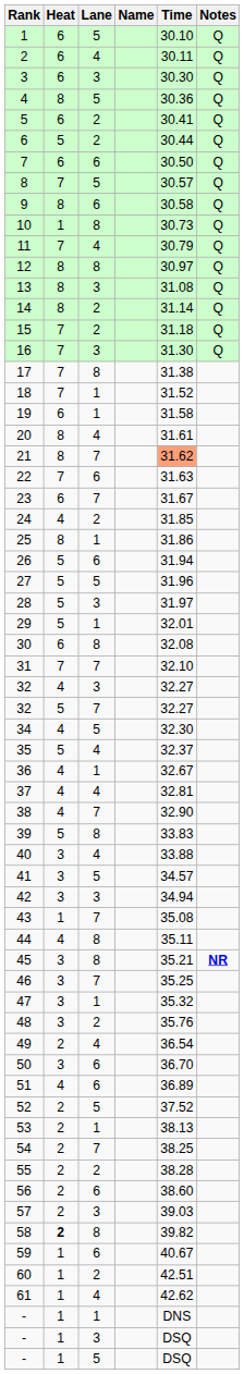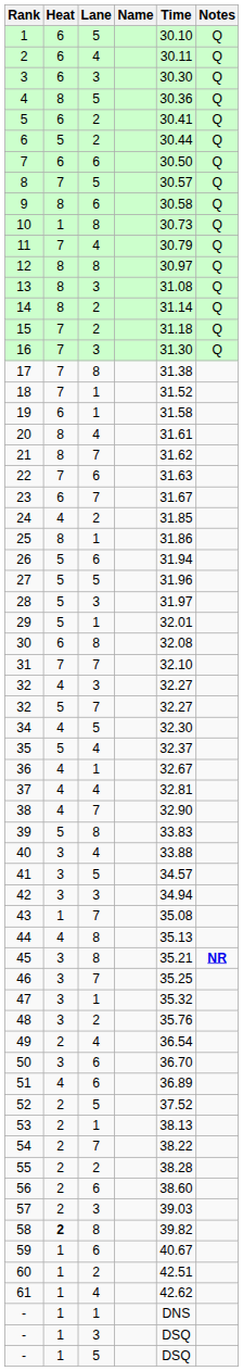21 | Time: lightsalmon background -> no background
44 | Time: 35.11 -> 35.13
54 | Time: 38.25 -> 38.22
